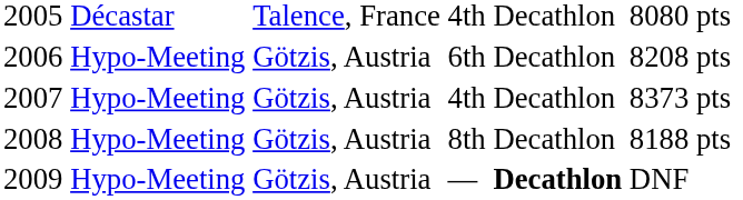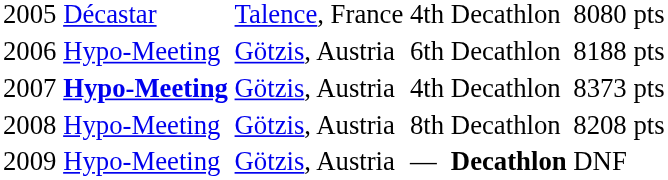6th | column 6: 8208 pts -> 8188 pts
2007 / 4th | column 2: normal -> bold
8th | column 6: 8188 pts -> 8208 pts
